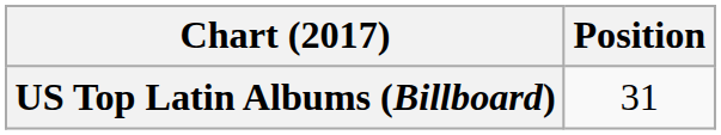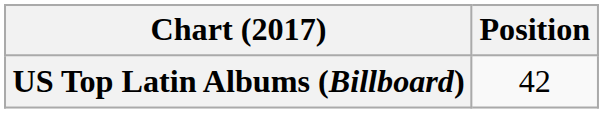US Top Latin Albums (Billboard) | Position: 31 -> 42
